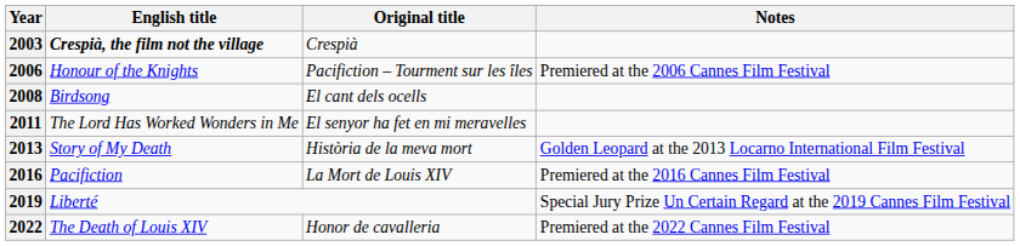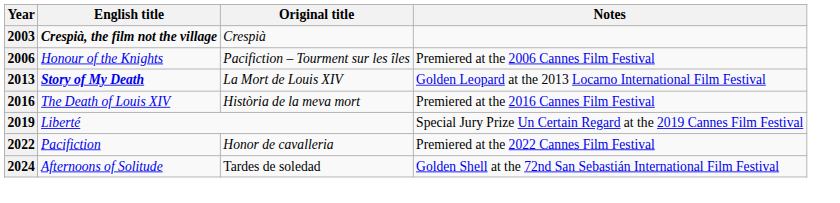- row: 2008 | Birdsong | El cant dels ocells
- row: 2011 | The Lord Has Worked Wonders in Me | El senyor ha fet en mi meravelles
2013 | English title: normal -> bold
2013 | Original title: Història de la meva mort -> La Mort de Louis XIV
2016 | English title: Pacifiction -> The Death of Louis XIV
2016 | Original title: La Mort de Louis XIV -> Història de la meva mort
2022 | English title: The Death of Louis XIV -> Pacifiction
+ row: 2024 | Afternoons of Solitude | Tardes de soledad | Golden Shell at the 72nd San Sebastián International Film Festival
